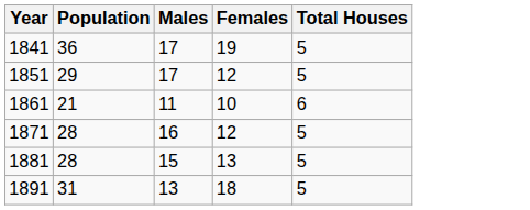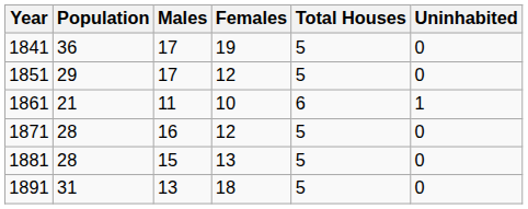+ column: Uninhabited | 0 | 0 | 1 | 0 | 0 | 0
